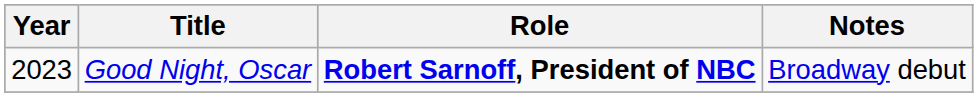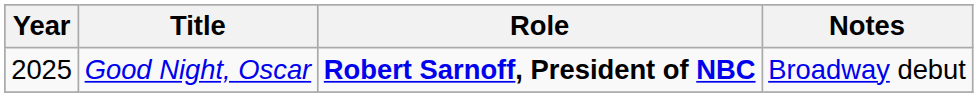Good Night, Oscar | Year: 2023 -> 2025
